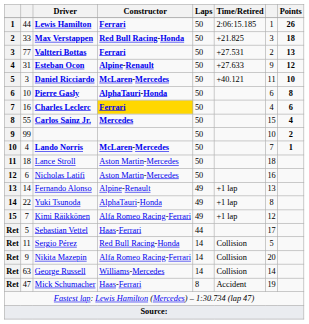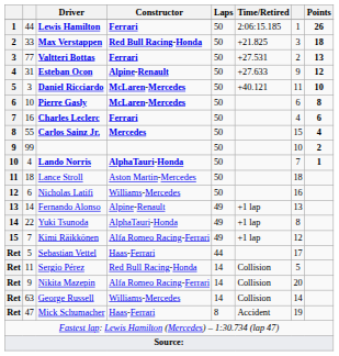Pierre Gasly | Constructor: AlphaTauri-Honda -> McLaren-Mercedes
Charles Leclerc | Constructor: gold background -> no background
Lando Norris | Constructor: McLaren-Mercedes -> AlphaTauri-Honda
Nicholas Latifi | Constructor: Aston Martin-Mercedes -> Williams-Mercedes
